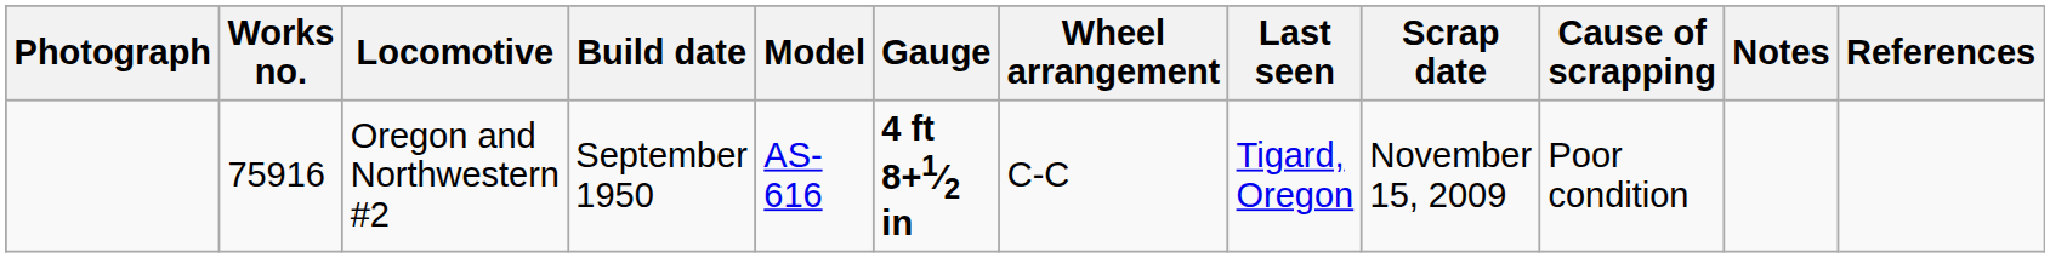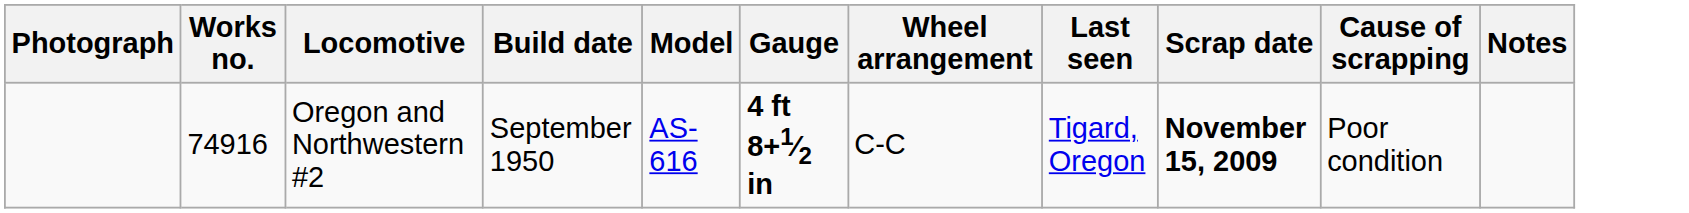- column: References
Oregon and Northwestern #2 | Works no.: 75916 -> 74916
Oregon and Northwestern #2 | Scrap date: normal -> bold
